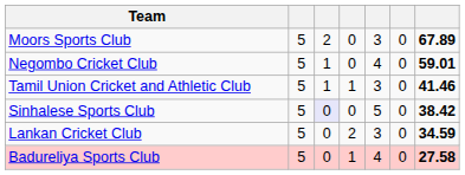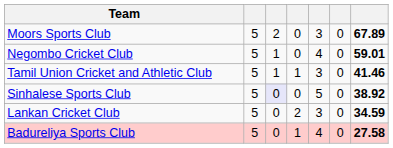Sinhalese Sports Club | column 7: 38.42 -> 38.92
